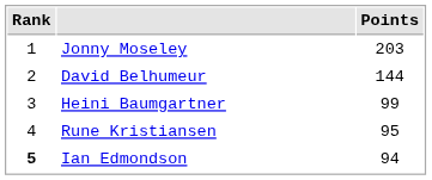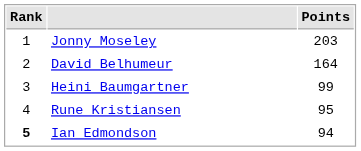David Belhumeur | Points: 144 -> 164
